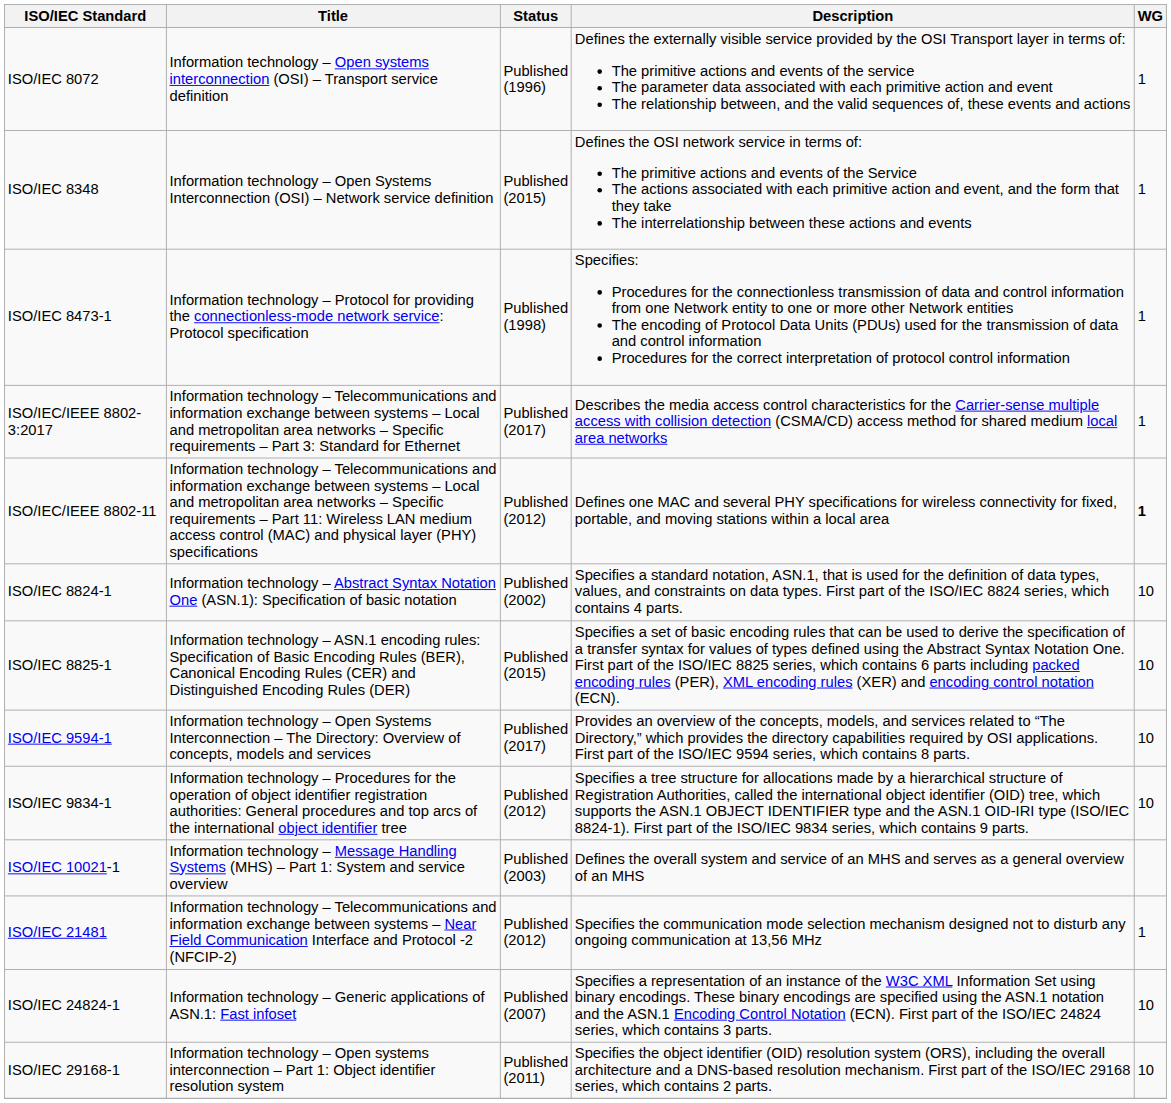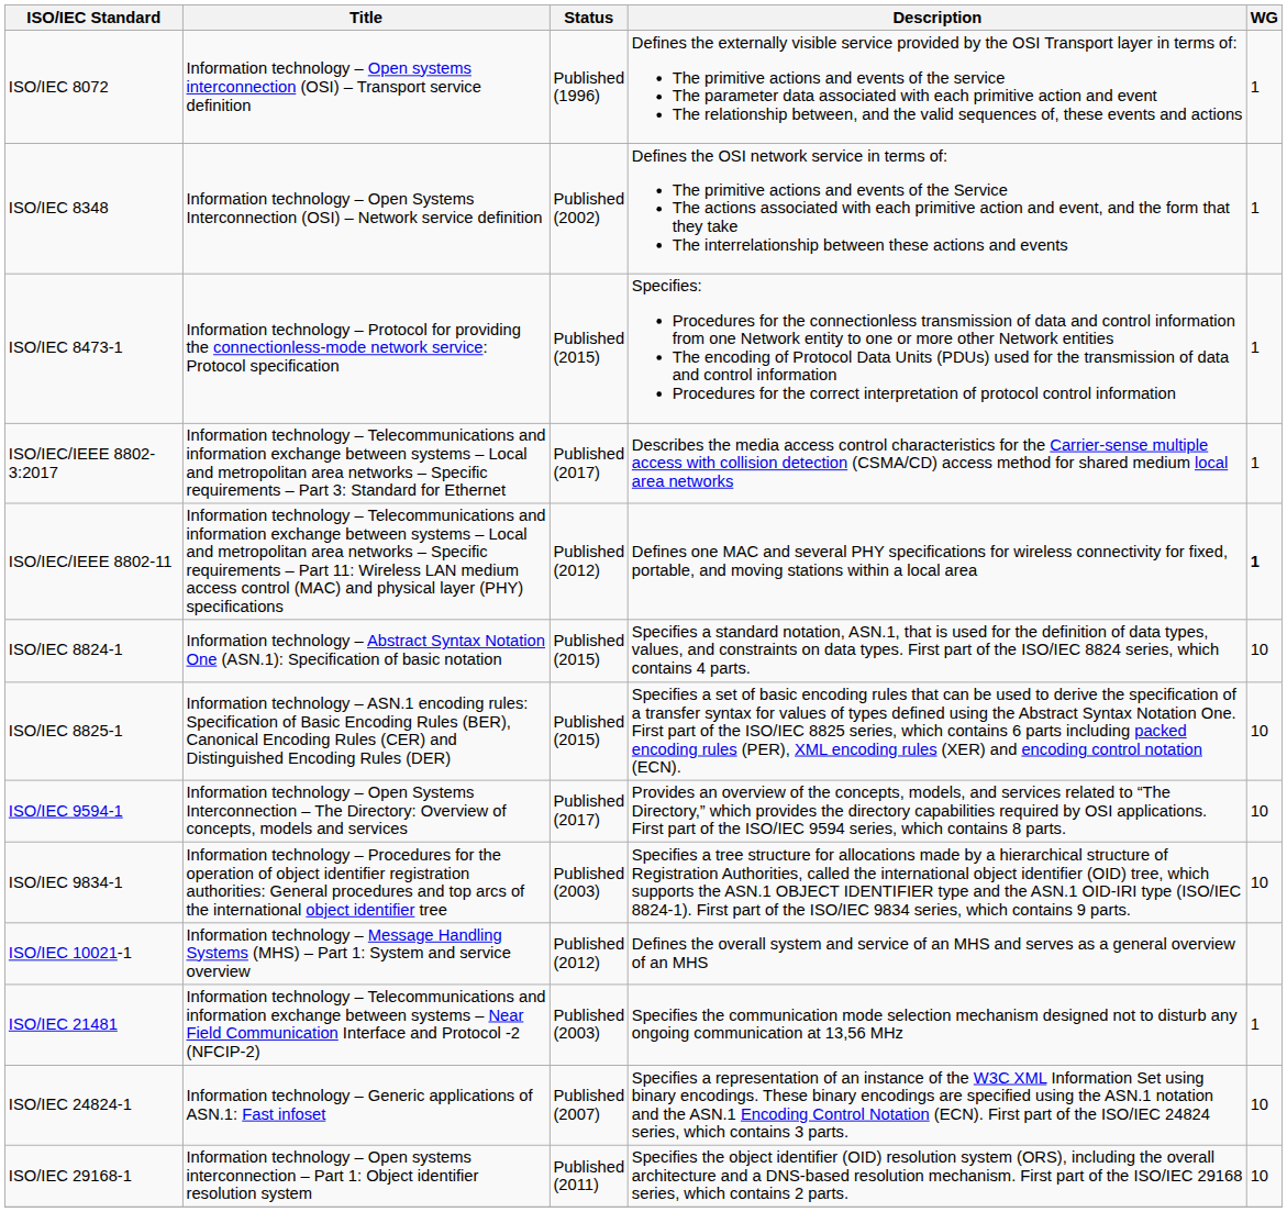ISO/IEC 8348 | Status: Published (2015) -> Published (2002)
ISO/IEC 8473-1 | Status: Published (1998) -> Published (2015)
ISO/IEC 8824-1 | Status: Published (2002) -> Published (2015)
ISO/IEC 9834-1 | Status: Published (2012) -> Published (2003)
ISO/IEC 10021-1 | Status: Published (2003) -> Published (2012)
ISO/IEC 21481 | Status: Published (2012) -> Published (2003)
